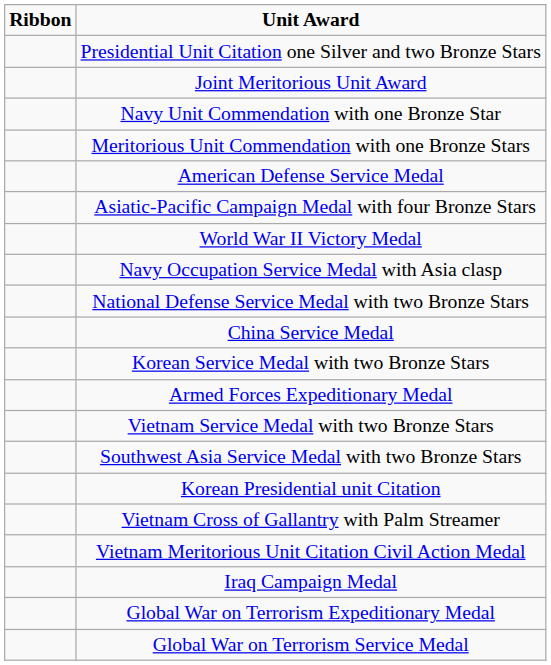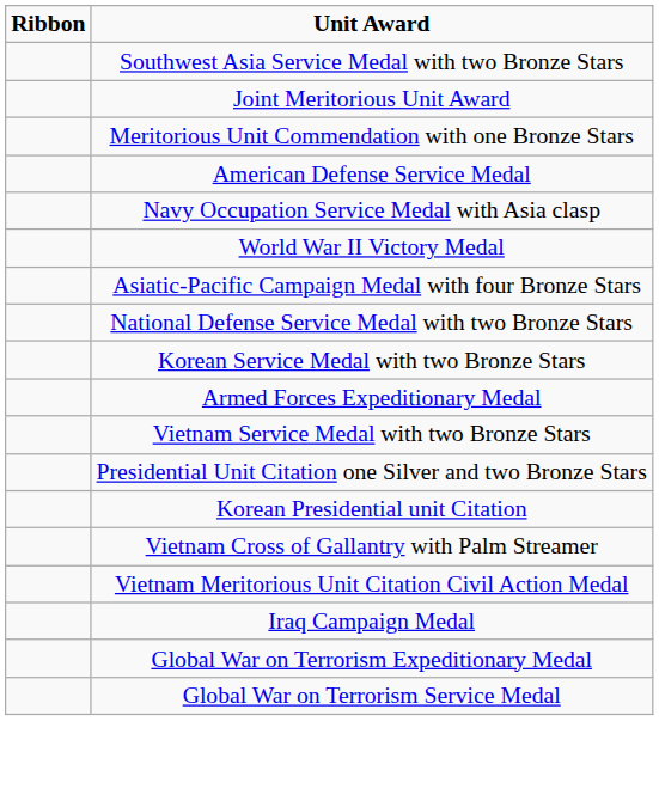rows swapped: Presidential Unit Citation one Silver and two Bronze Stars <-> Southwest Asia Service Medal with two Bronze Stars
- row: Navy Unit Commendation with one Bronze Star
rows swapped: Asiatic-Pacific Campaign Medal with four Bronze Stars <-> Navy Occupation Service Medal with Asia clasp
- row: China Service Medal
